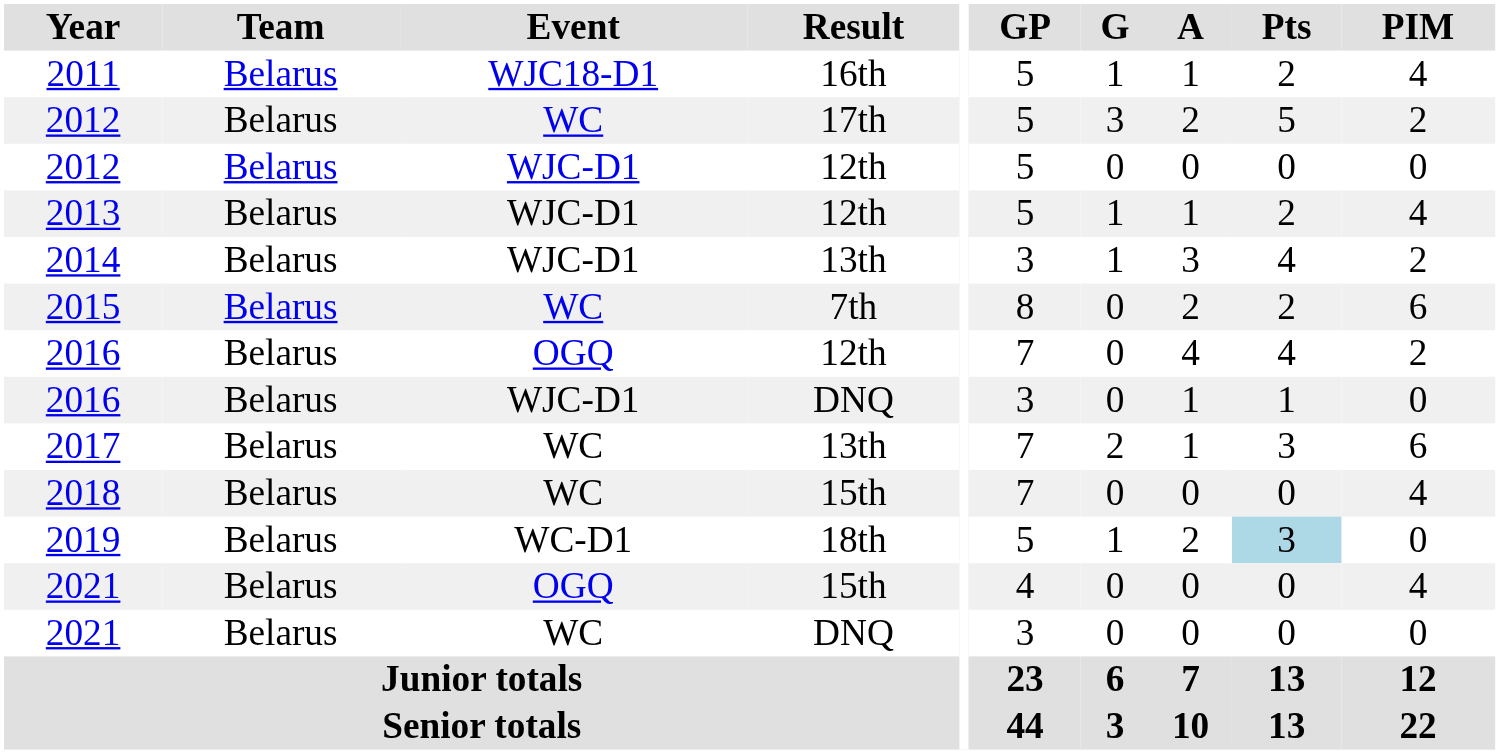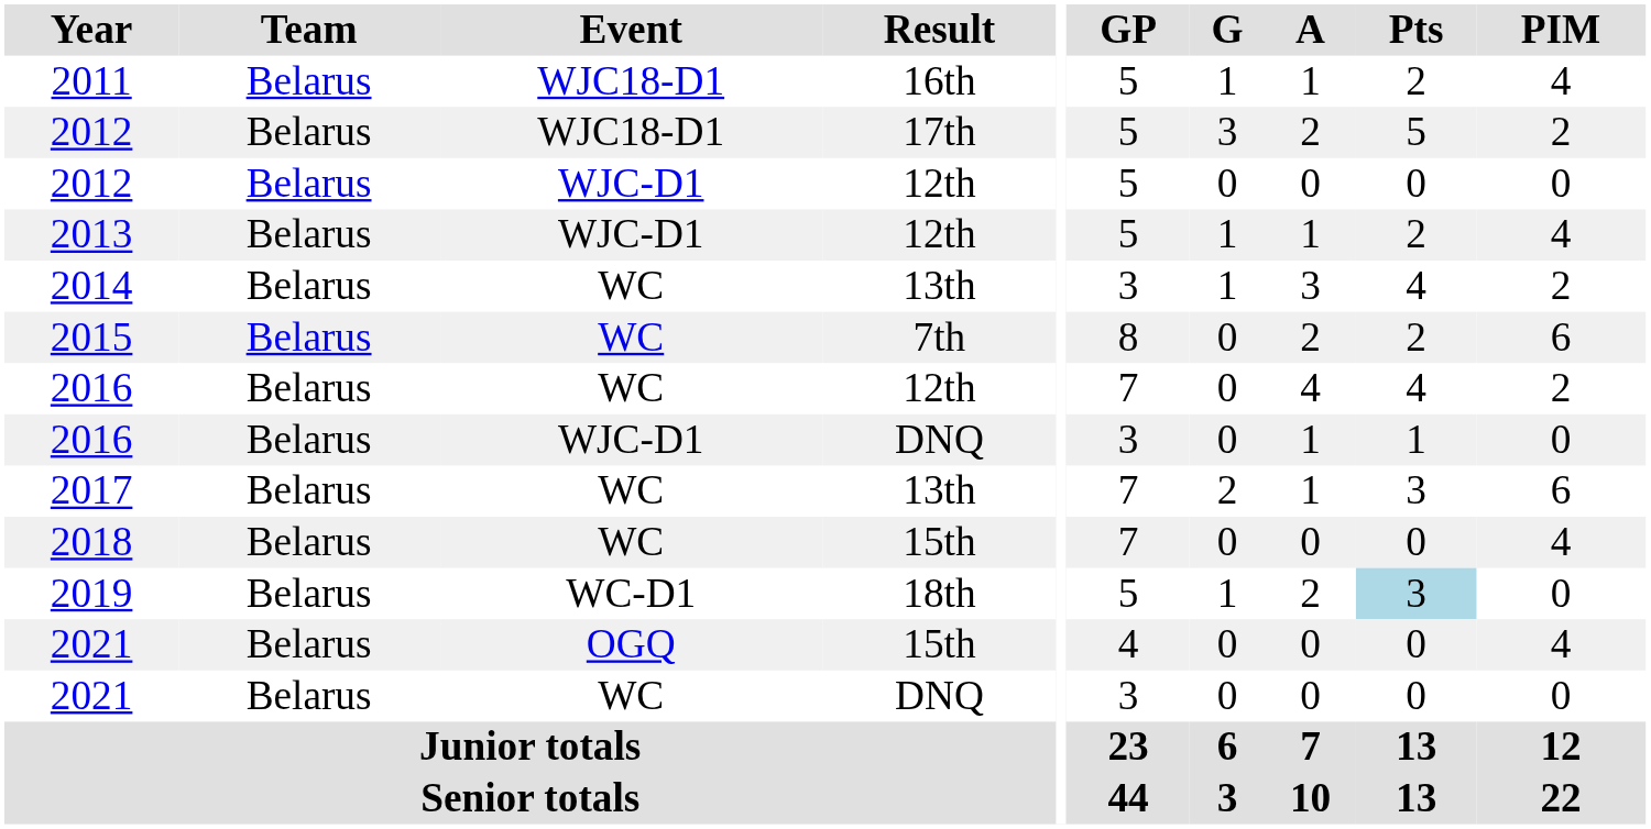2012 / 17th | Event: WC -> WJC18-D1
2014 | Event: WJC-D1 -> WC
2016 / 12th | Event: OGQ -> WC
